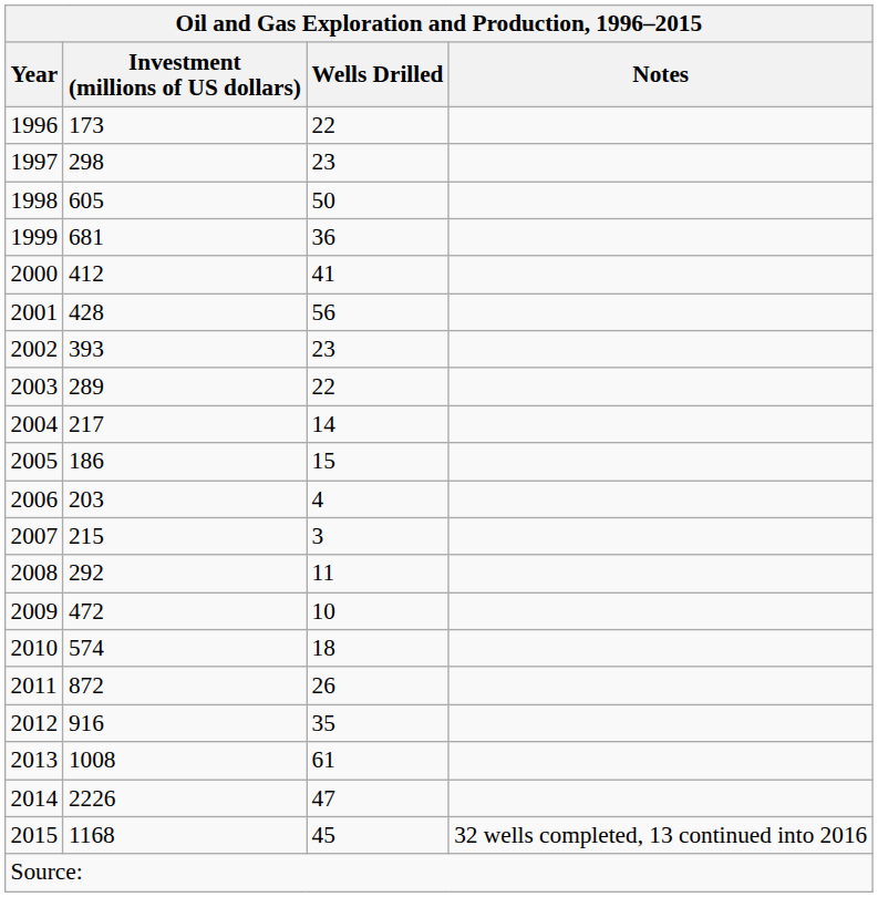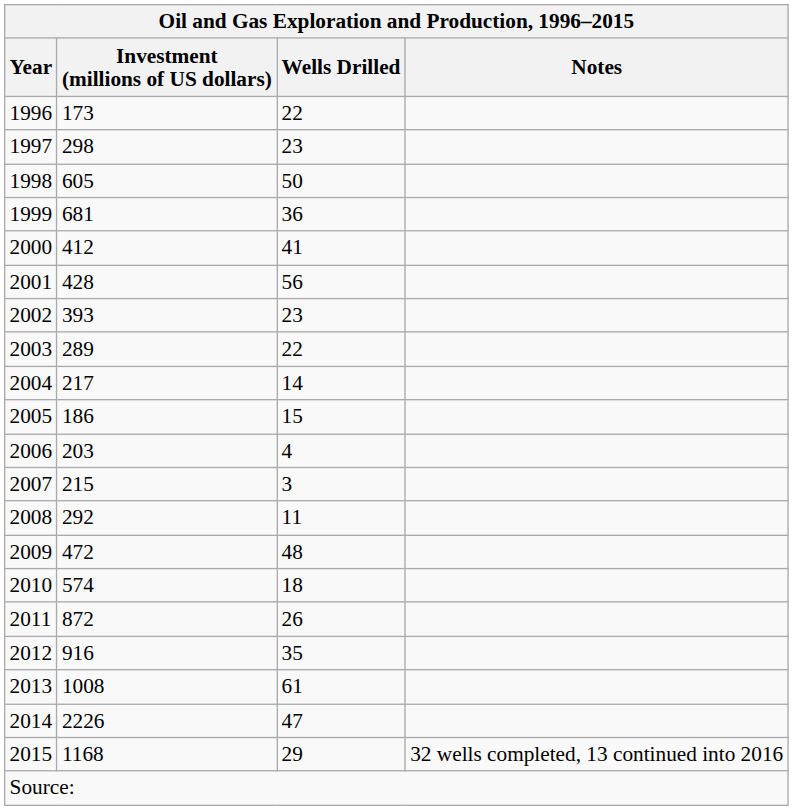2009 | Wells Drilled: 10 -> 48
2015 | Wells Drilled: 45 -> 29
